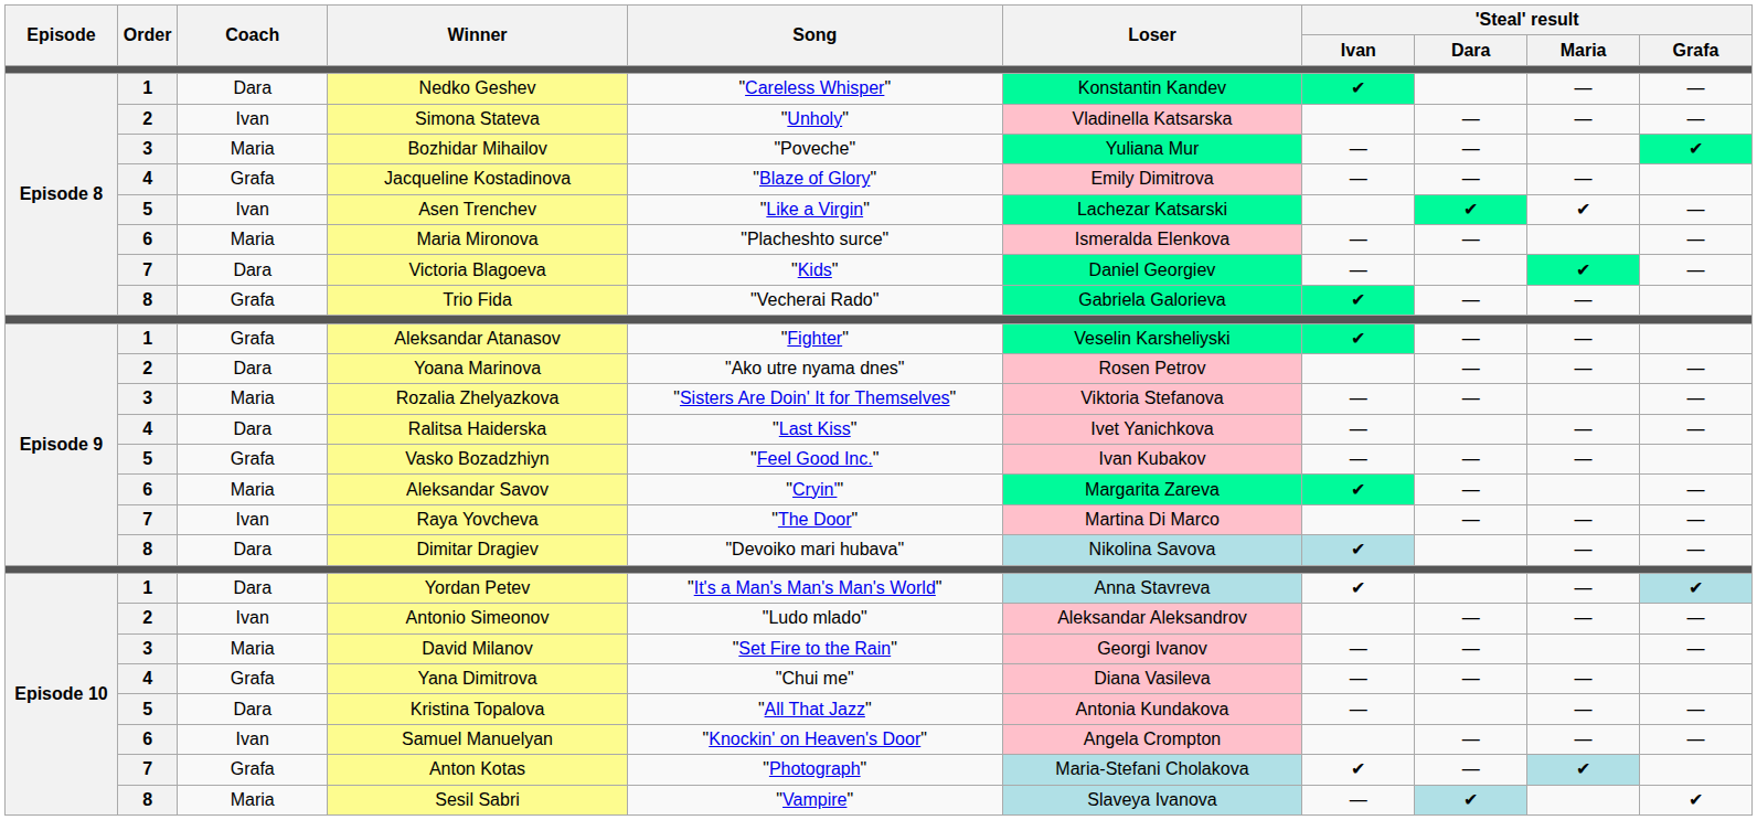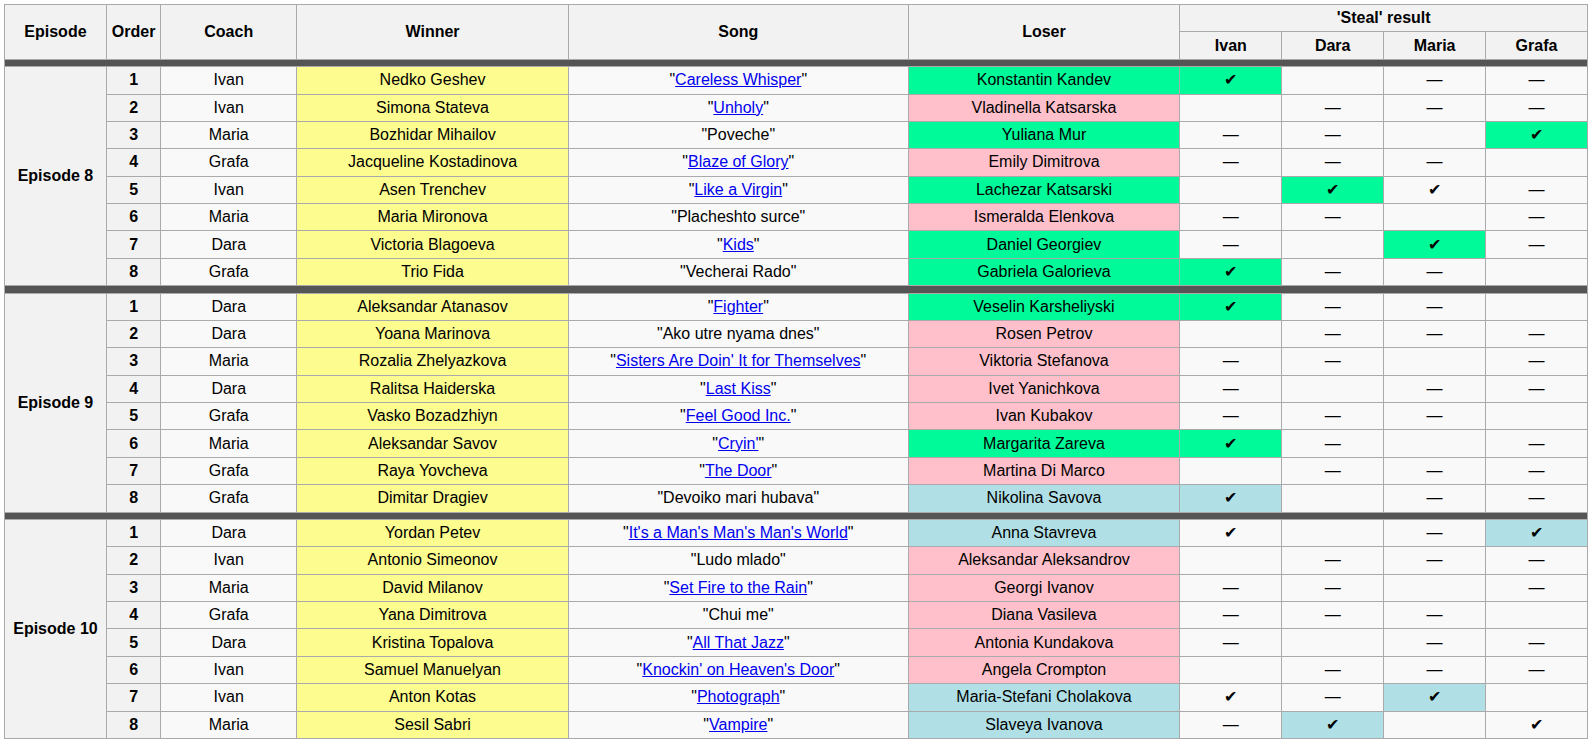Nedko Geshev | Coach: Dara -> Ivan
Aleksandar Atanasov | Coach: Grafa -> Dara
Raya Yovcheva | Coach: Ivan -> Grafa
Dimitar Dragiev | Coach: Dara -> Grafa
Anton Kotas | Coach: Grafa -> Ivan
